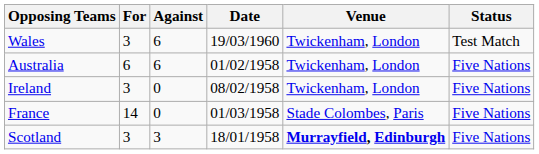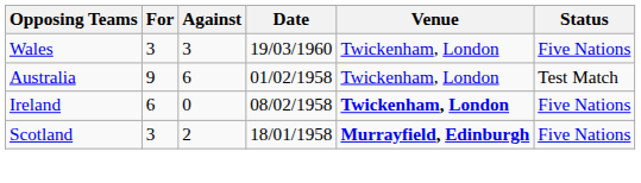Wales | Against: 6 -> 3
Wales | Status: Test Match -> Five Nations
Australia | For: 6 -> 9
Australia | Status: Five Nations -> Test Match
Ireland | For: 3 -> 6
Ireland | Venue: normal -> bold
- row: France | 14 | 0 | 01/03/1958 | Stade Colombes, Paris | Five Nations
Scotland | Against: 3 -> 2
